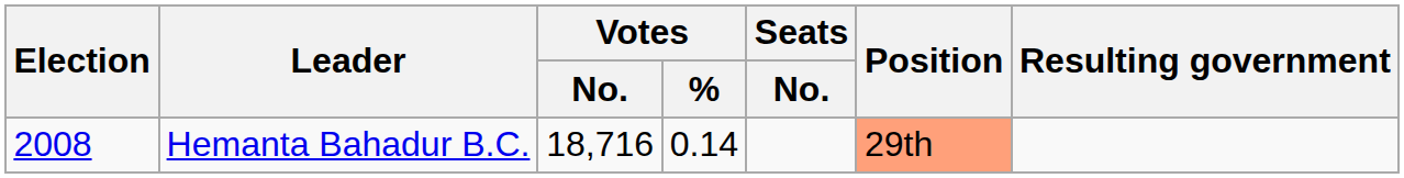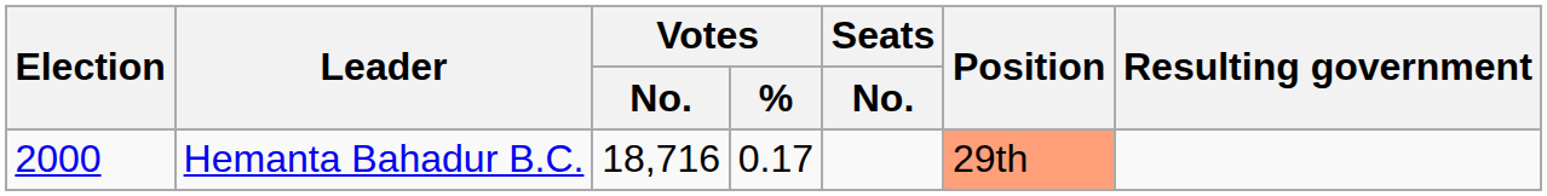Hemanta Bahadur B.C. | Election: 2008 -> 2000
Hemanta Bahadur B.C. | Votes / %: 0.14 -> 0.17
